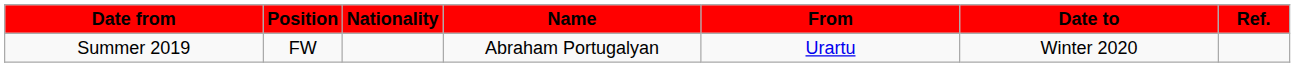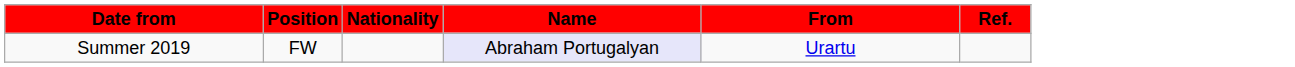- column: Date to | Winter 2020
Summer 2019 | Name: no background -> lavender background
